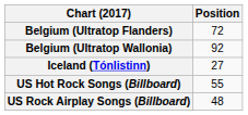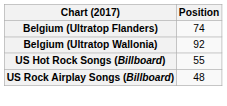Belgium (Ultratop Flanders) | Position: 72 -> 74
- row: Iceland (Tónlistinn) | 27
